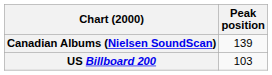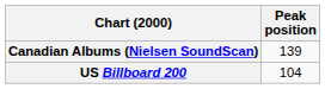US Billboard 200 | Peak position: 103 -> 104
